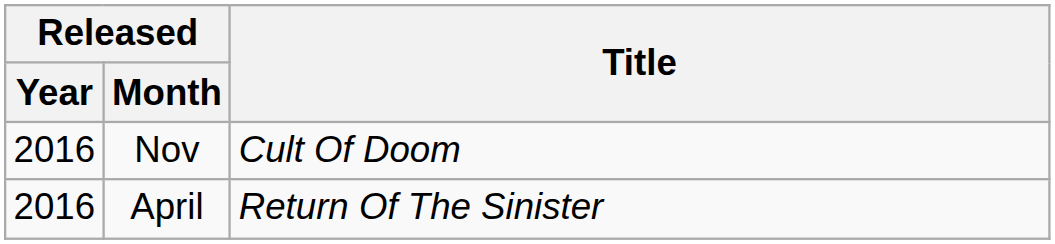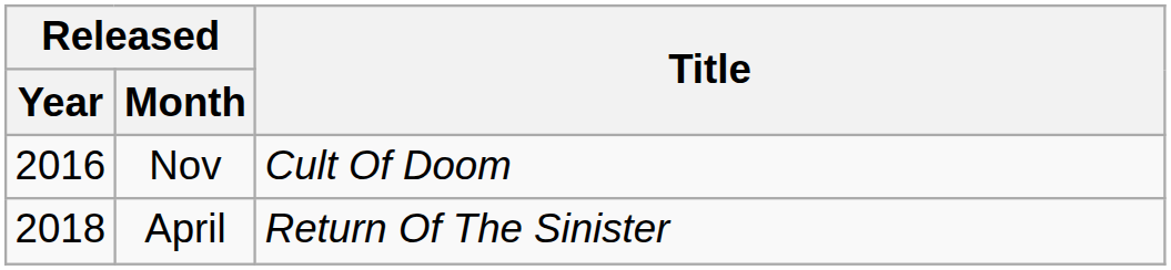April | Released / Year: 2016 -> 2018
